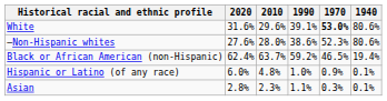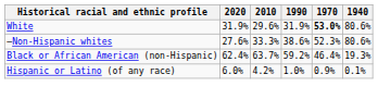White | 2020: 31.6% -> 31.9%
White | 1990: 39.1% -> 31.9%
—Non-Hispanic whites | 2010: 28.0% -> 33.3%
Black or African American (non-Hispanic) | 1970: 46.5% -> 46.4%
Black or African American (non-Hispanic) | 1940: 19.4% -> 19.3%
Hispanic or Latino (of any race) | 2010: 4.8% -> 4.2%
- row: Asian | 2.8% | 2.3% | 1.1% | 0.3% | 0.1%
